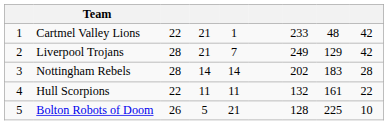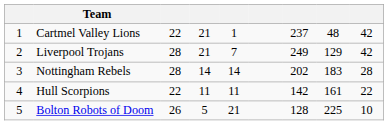Cartmel Valley Lions | column 7: 233 -> 237
Hull Scorpions | column 7: 132 -> 142
